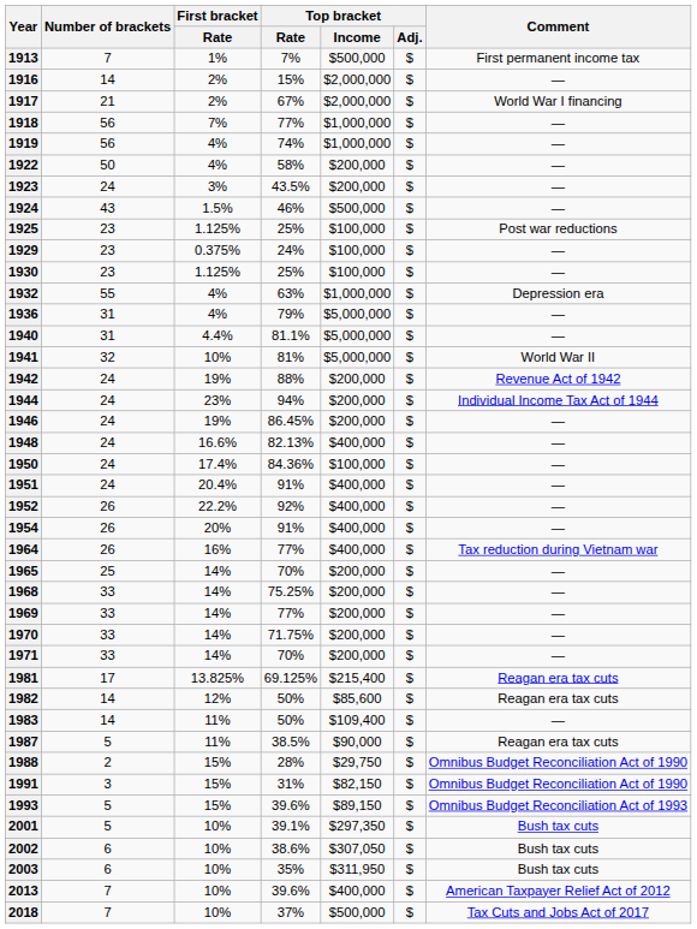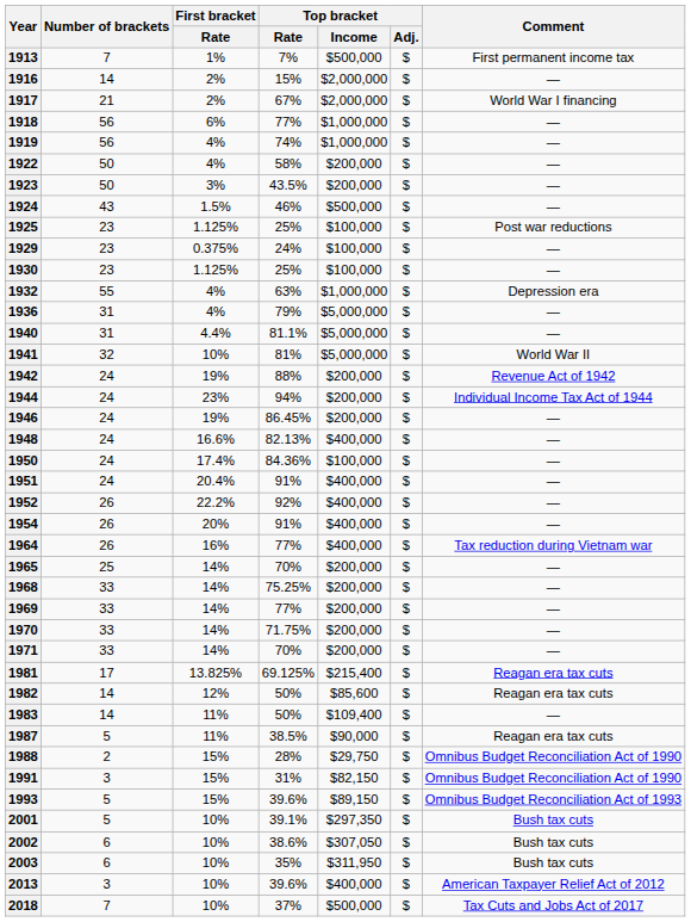1918 | First bracket / Rate: 7% -> 6%
1923 | Number of brackets: 24 -> 50
2013 | Number of brackets: 7 -> 3
